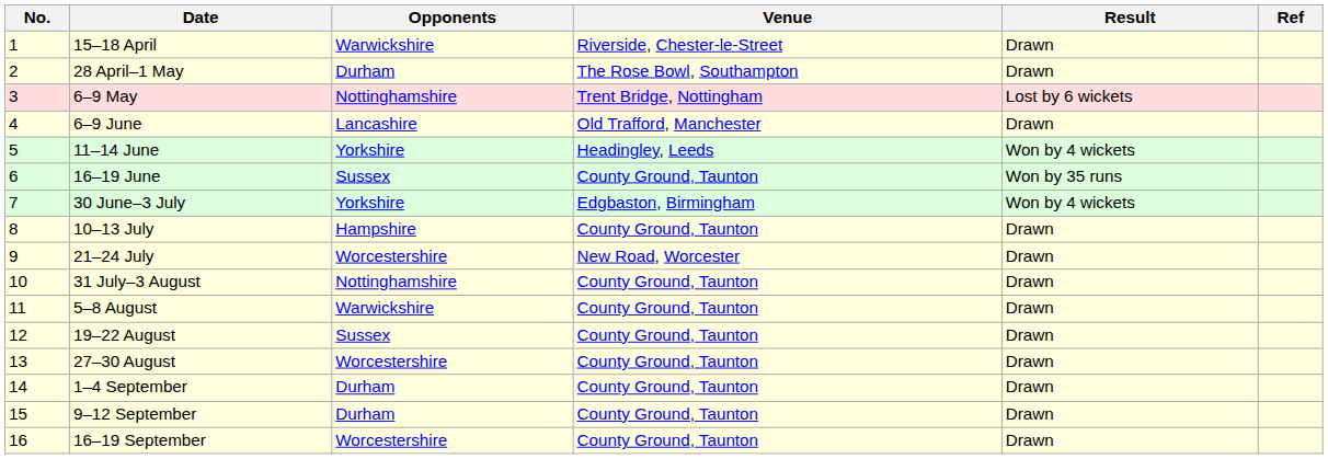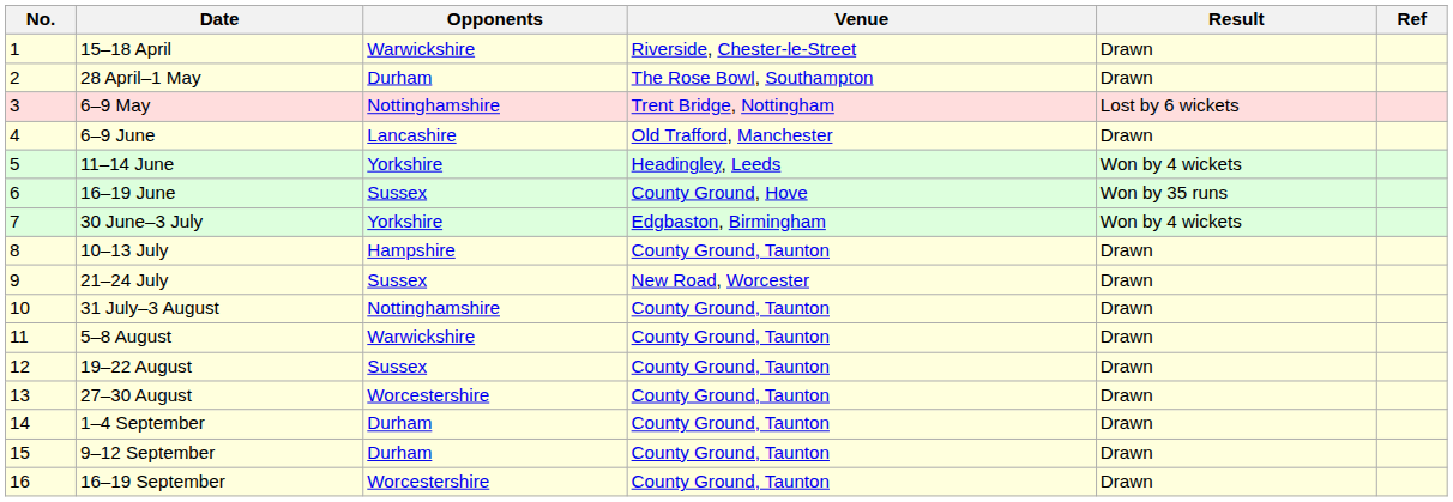16–19 June | Venue: County Ground, Taunton -> County Ground, Hove
21–24 July | Opponents: Worcestershire -> Sussex
